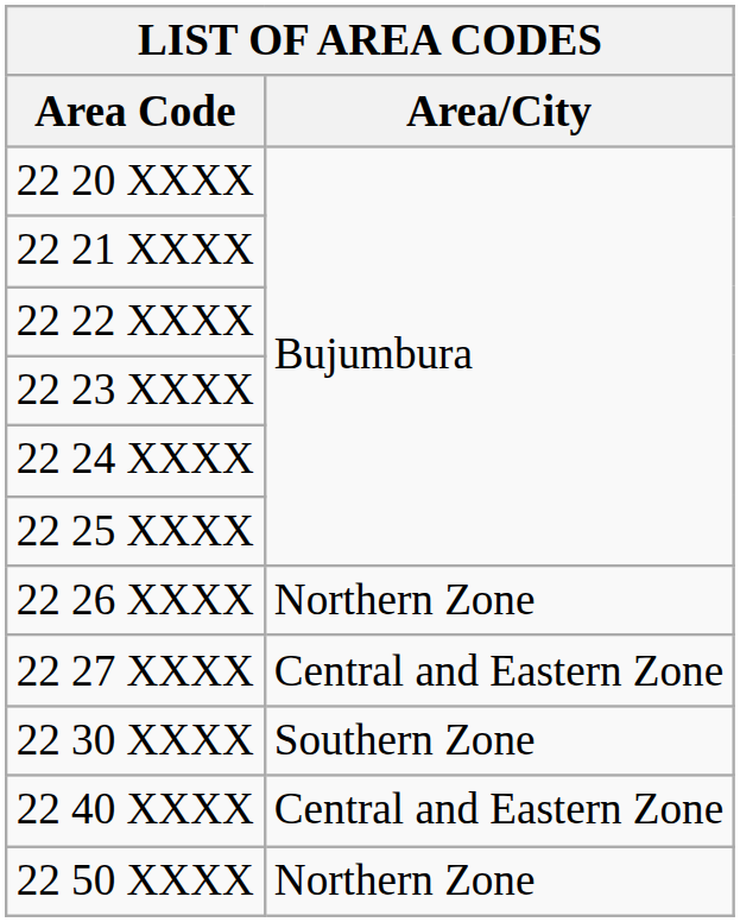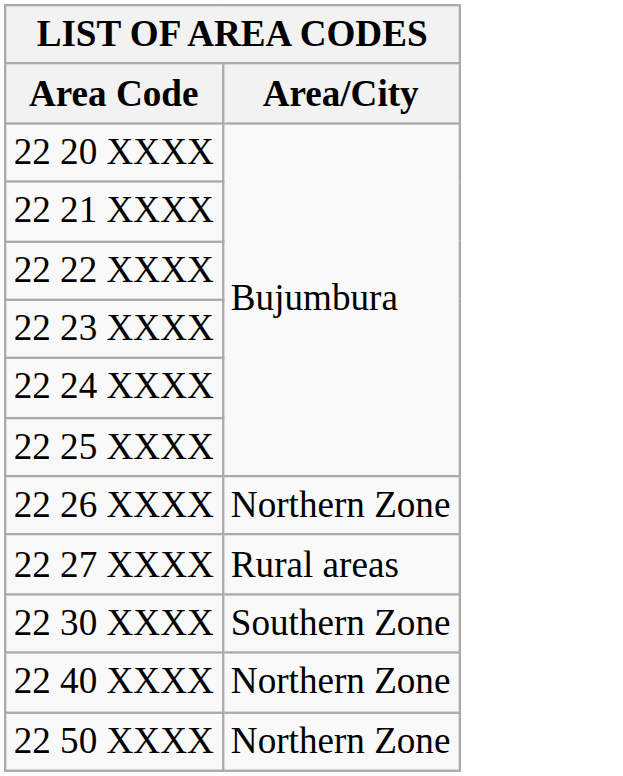22 27 XXXX | Area/City: Central and Eastern Zone -> Rural areas
22 40 XXXX | Area/City: Central and Eastern Zone -> Northern Zone
